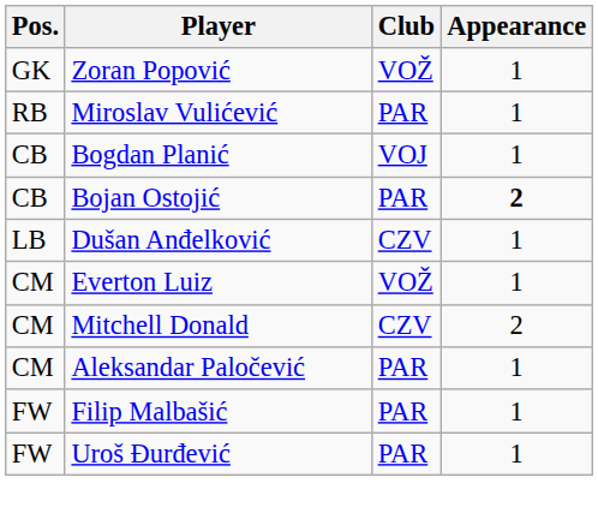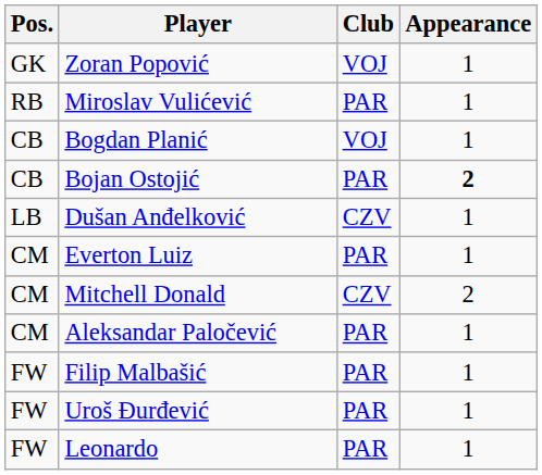Zoran Popović | Club: VOŽ -> VOJ
Everton Luiz | Club: VOŽ -> PAR
+ row: FW | Leonardo | PAR | 1
